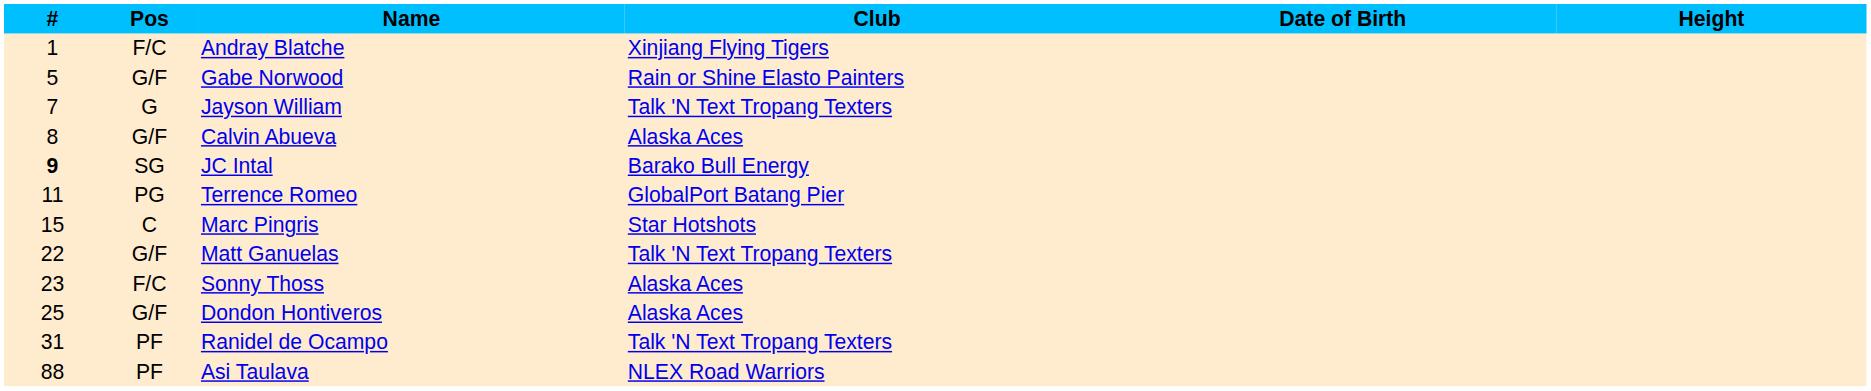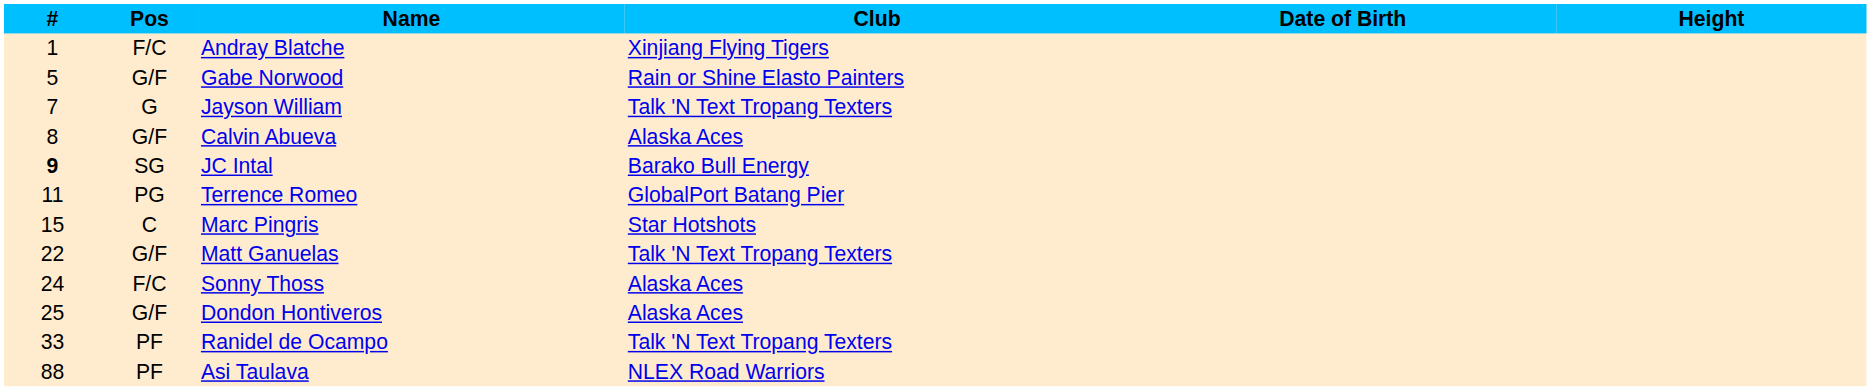Sonny Thoss | #: 23 -> 24
Ranidel de Ocampo | #: 31 -> 33
